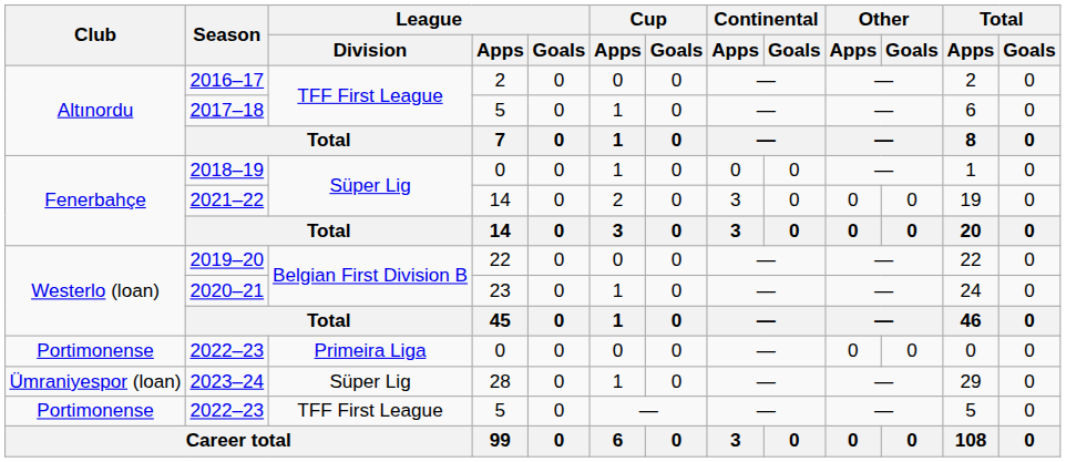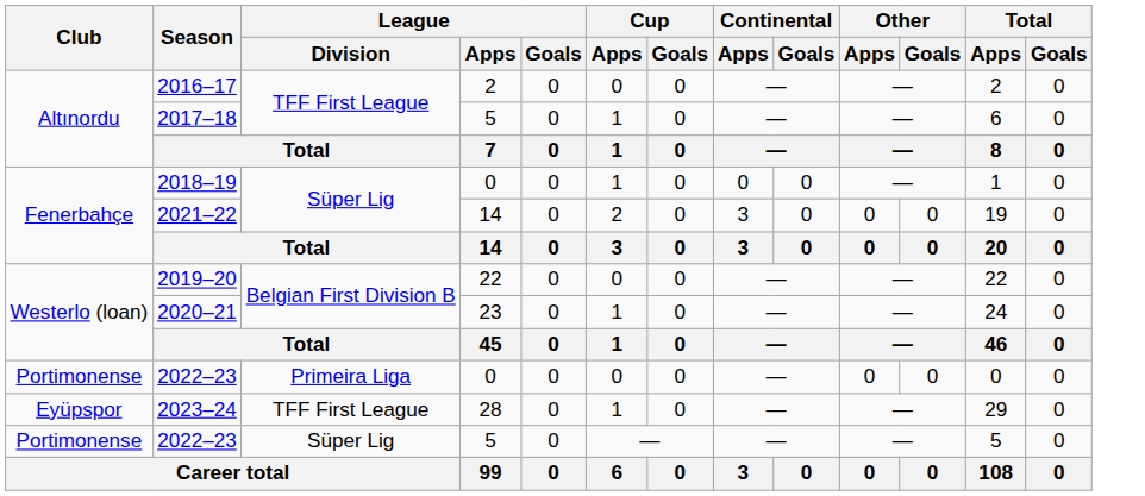2023–24 | Club: Ümraniyespor (loan) -> Eyüpspor
2023–24 | League / Division: Süper Lig -> TFF First League
2022–23 / 5 | League / Division: TFF First League -> Süper Lig
